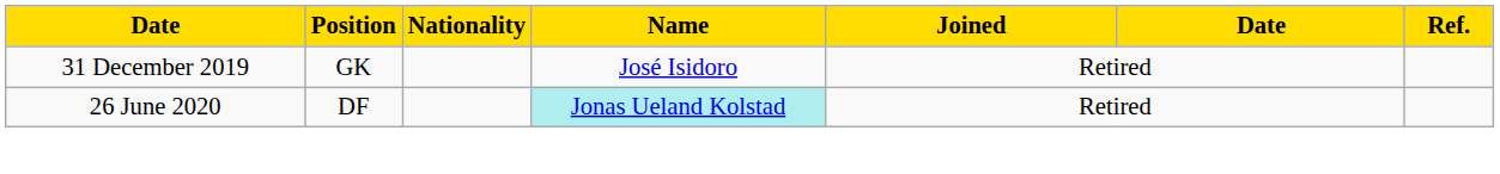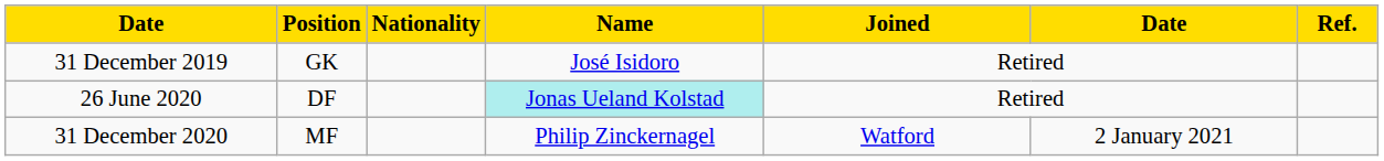+ row: 31 December 2020 | MF | Philip Zinckernagel | Watford | 2 January 2021
